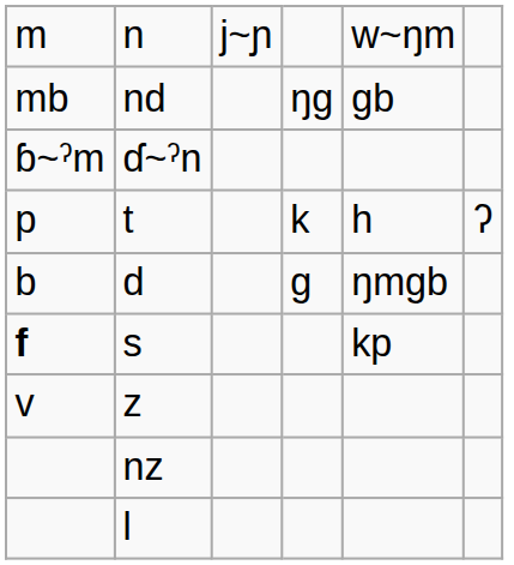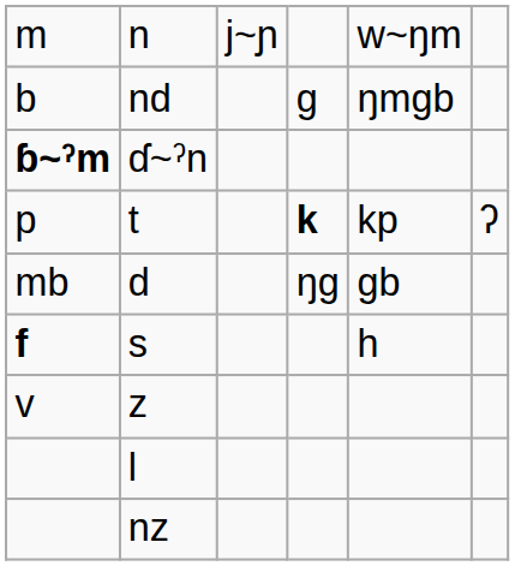nd | column 1: mb -> b
nd | column 4: ŋɡ -> ɡ
nd | column 5: ɡb -> ŋmɡb
ɗ~ˀn | column 1: normal -> bold
t | column 4: normal -> bold
t | column 5: h -> kp
d | column 1: b -> mb
d | column 4: ɡ -> ŋɡ
d | column 5: ŋmɡb -> ɡb
s | column 5: kp -> h
rows swapped: nz <-> l
